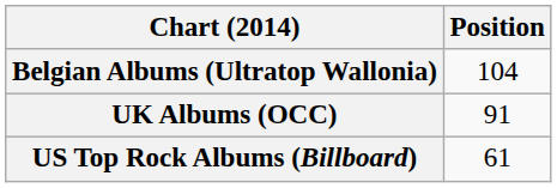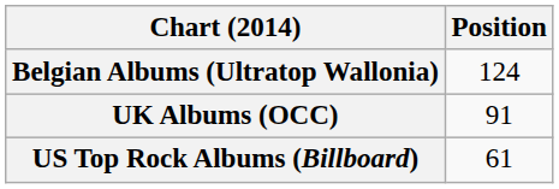Belgian Albums (Ultratop Wallonia) | Position: 104 -> 124
